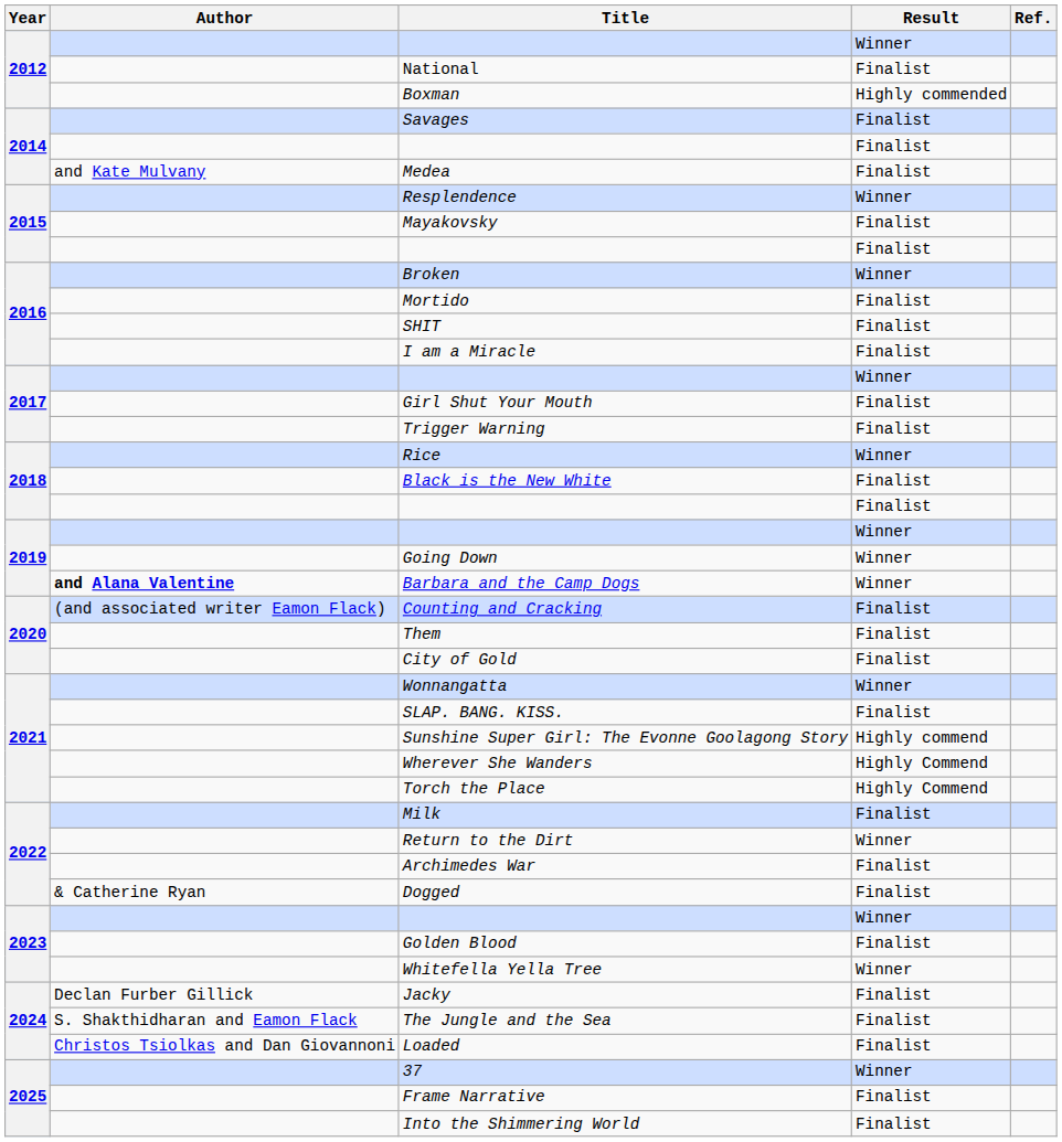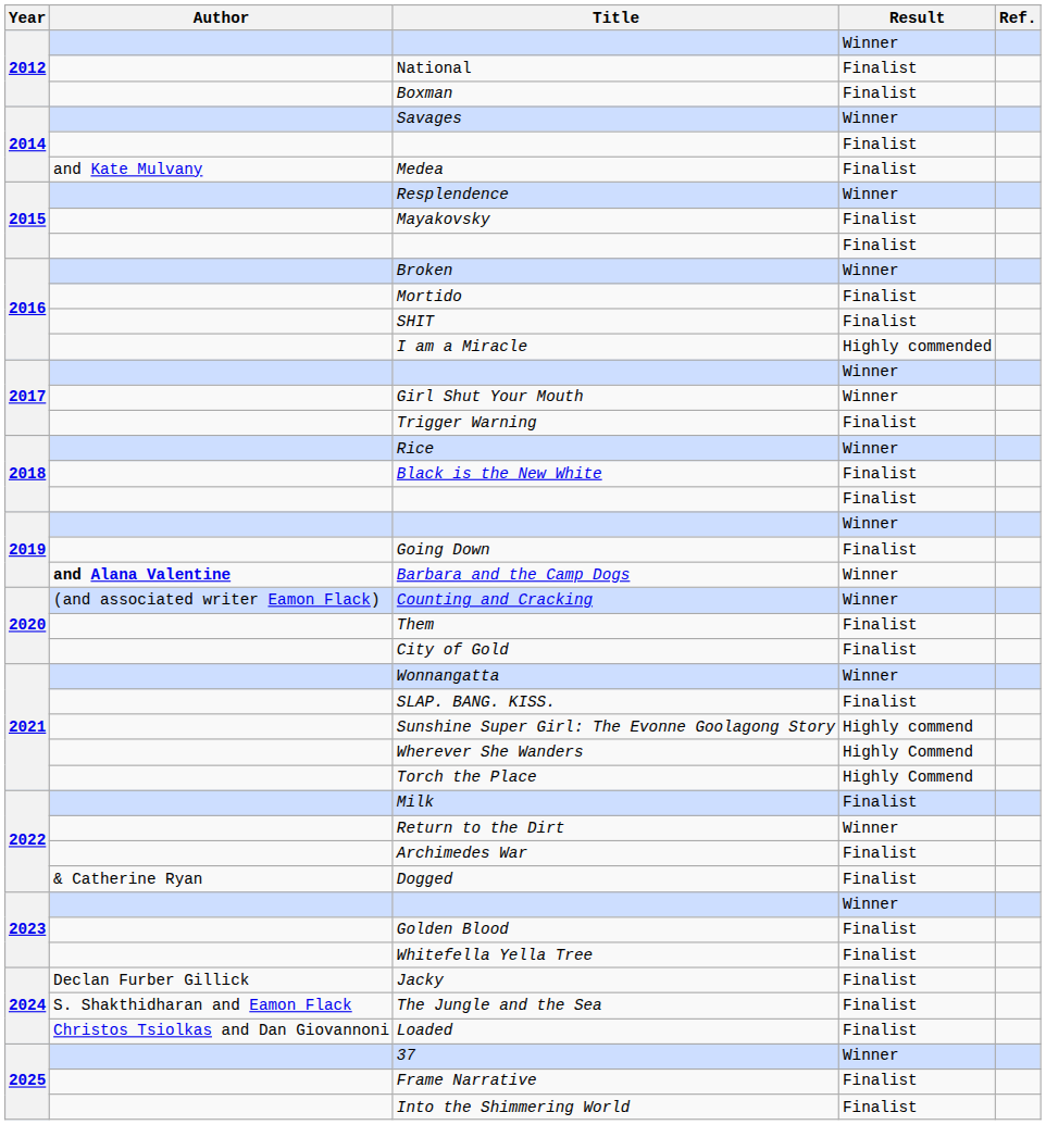Boxman | Result: Highly commended -> Finalist
Savages | Result: Finalist -> Winner
I am a Miracle | Result: Finalist -> Highly commended
Girl Shut Your Mouth | Result: Finalist -> Winner
Going Down | Result: Winner -> Finalist
Counting and Cracking | Result: Finalist -> Winner
Whitefella Yella Tree | Result: Winner -> Finalist
